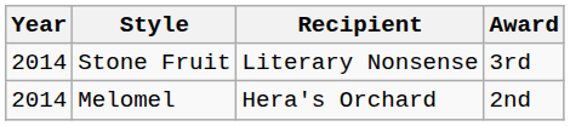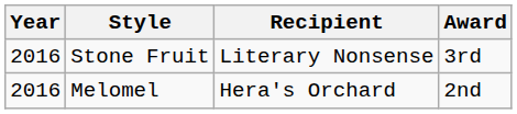Stone Fruit | Year: 2014 -> 2016
Melomel | Year: 2014 -> 2016
